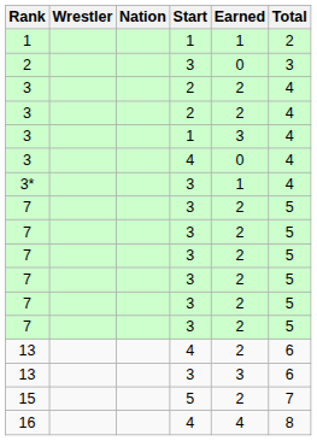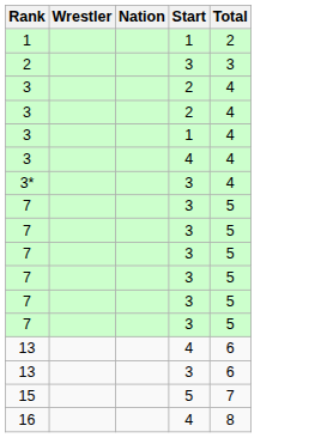- column: Earned | 1 | 0 | 2 | 2 | 3 | 0 | 1 | 2 | 2 | 2 | 2 | 2 | 2 | 2 | 3 | 2 | 4
